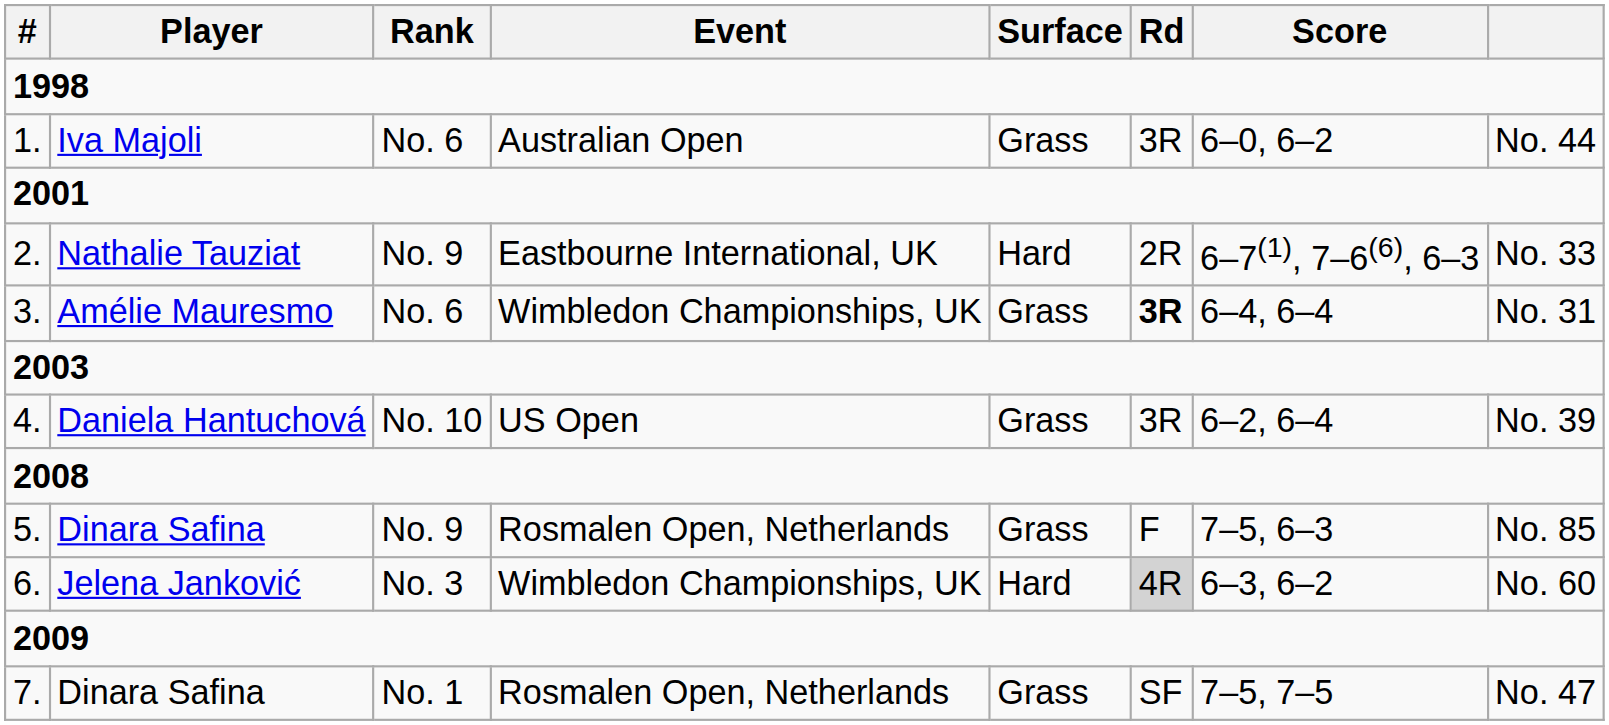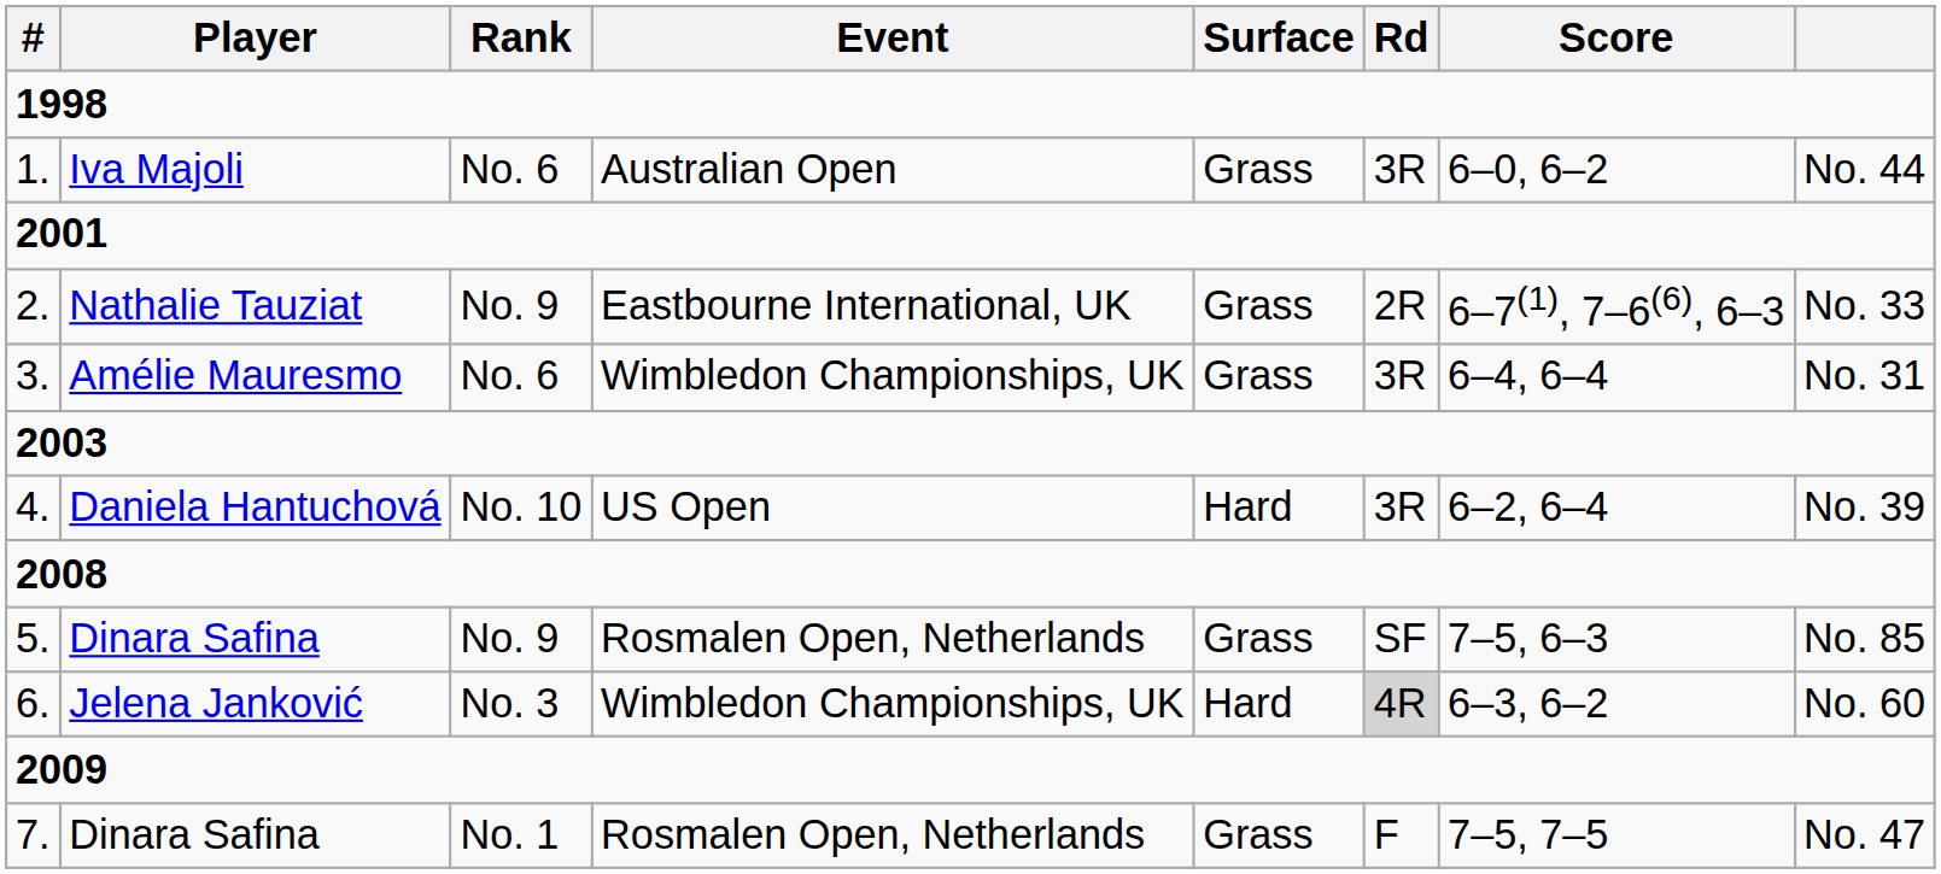Nathalie Tauziat | Surface: Hard -> Grass
Amélie Mauresmo | Rd: bold -> normal
Daniela Hantuchová | Surface: Grass -> Hard
5. / Dinara Safina | Rd: F -> SF
7. / Dinara Safina | Rd: SF -> F
